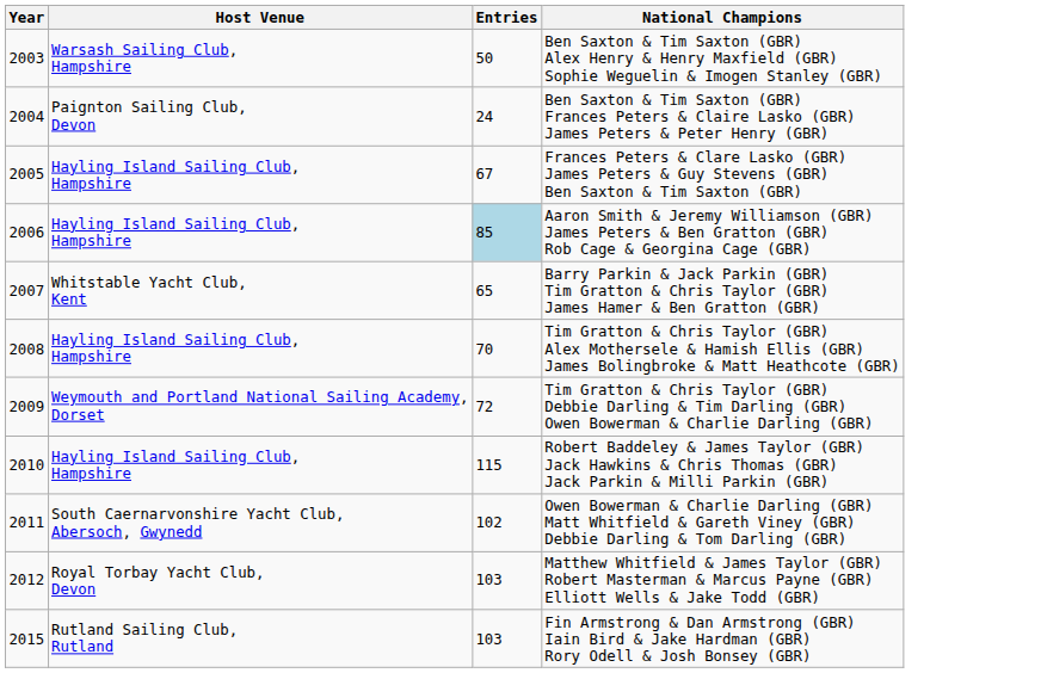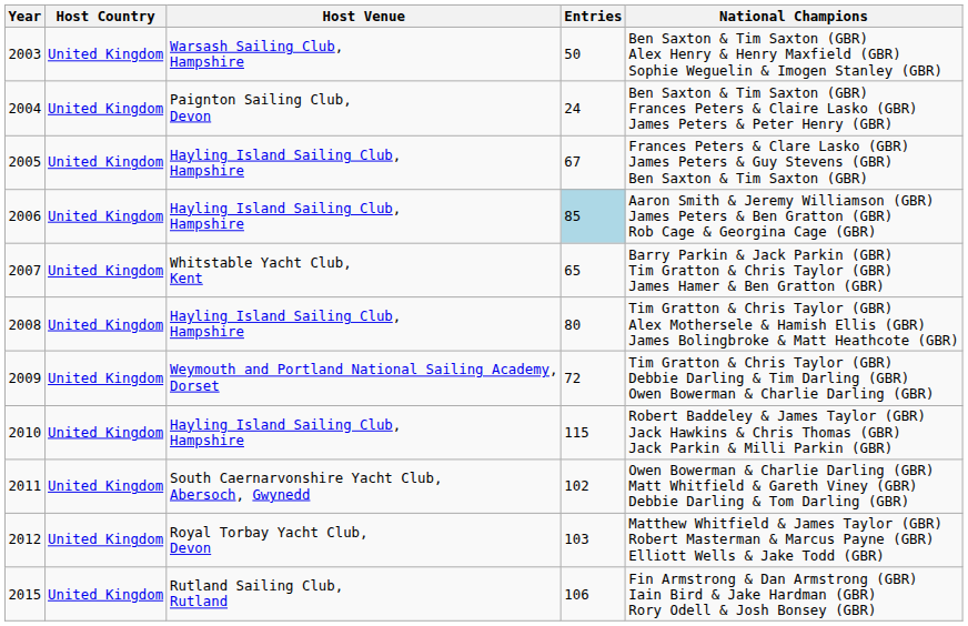+ column: Host Country | United Kingdom | United Kingdom | United Kingdom | United Kingdom | United Kingdom | United Kingdom | United Kingdom | United Kingdom | United Kingdom | United Kingdom | United Kingdom
2008 | Entries: 70 -> 80
2015 | Entries: 103 -> 106
